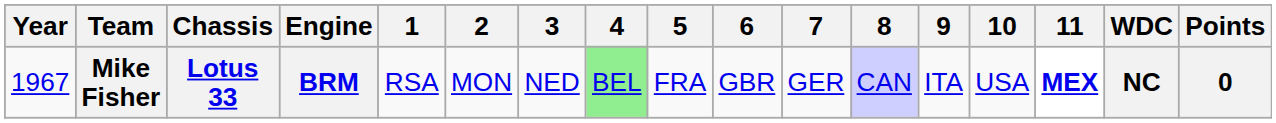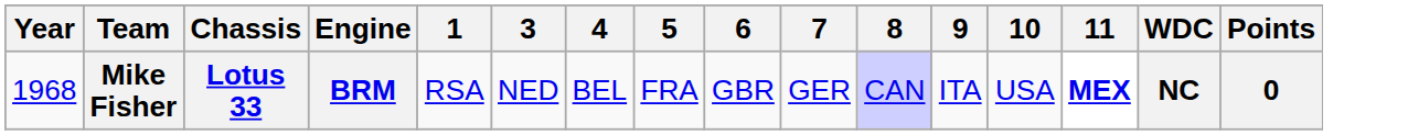- column: 2 | MON
Mike Fisher | Year: 1967 -> 1968
Mike Fisher | 4: lightgreen background -> no background
